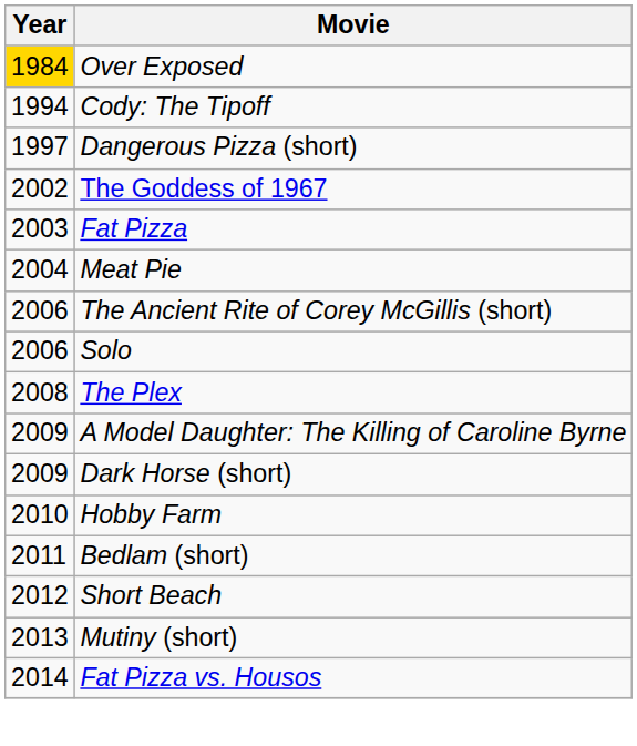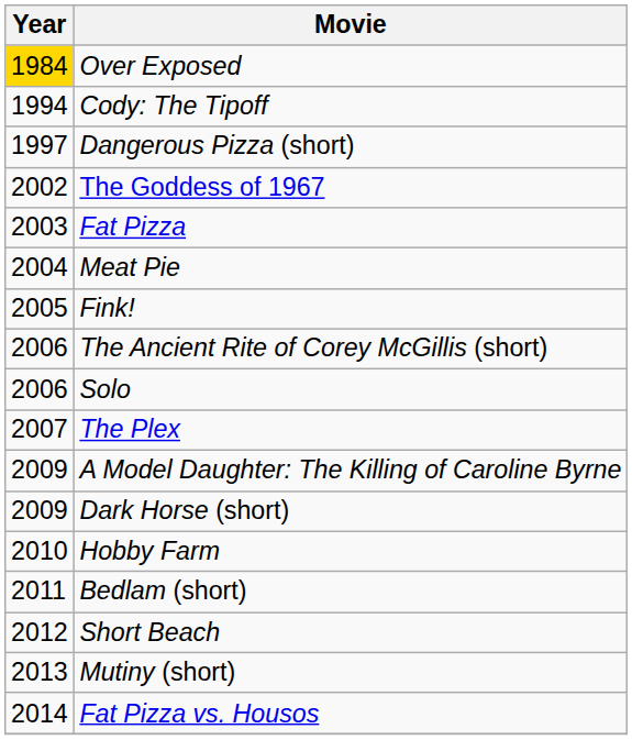+ row: 2005 | Fink!
The Plex | Year: 2008 -> 2007
